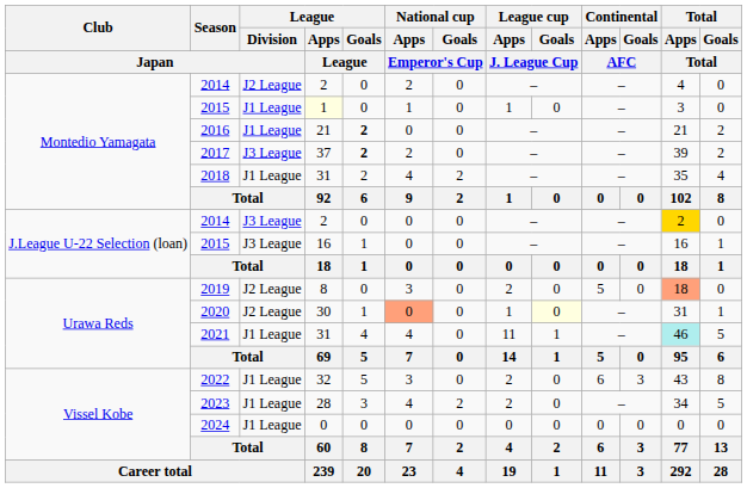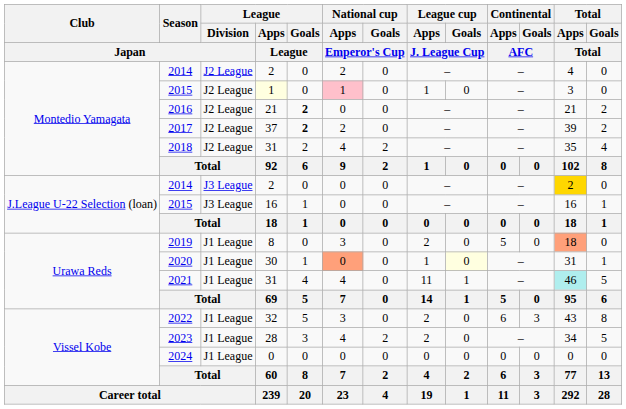Montedio Yamagata / 2015 | League / Division / Japan: J1 League -> J2 League
Montedio Yamagata / 2015 | National cup / Apps / Emperor's Cup: no background -> pink background
2016 | League / Division / Japan: J1 League -> J2 League
2017 | League / Division / Japan: J3 League -> J2 League
2018 | League / Division / Japan: J1 League -> J2 League
2019 | League / Division / Japan: J2 League -> J1 League
2020 | League / Division / Japan: J2 League -> J1 League
